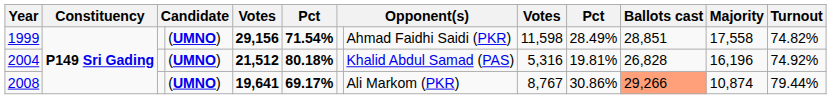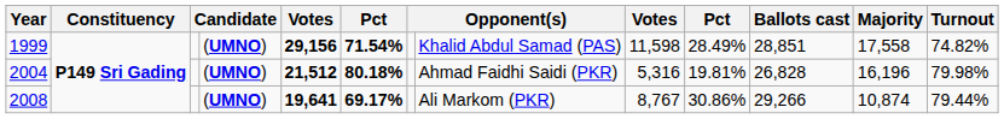1999 | column 8: Ahmad Faidhi Saidi (PKR) -> Khalid Abdul Samad (PAS)
2004 | column 8: Khalid Abdul Samad (PAS) -> Ahmad Faidhi Saidi (PKR)
2004 | Turnout: 74.92% -> 79.98%
2008 | Ballots cast: lightsalmon background -> no background
